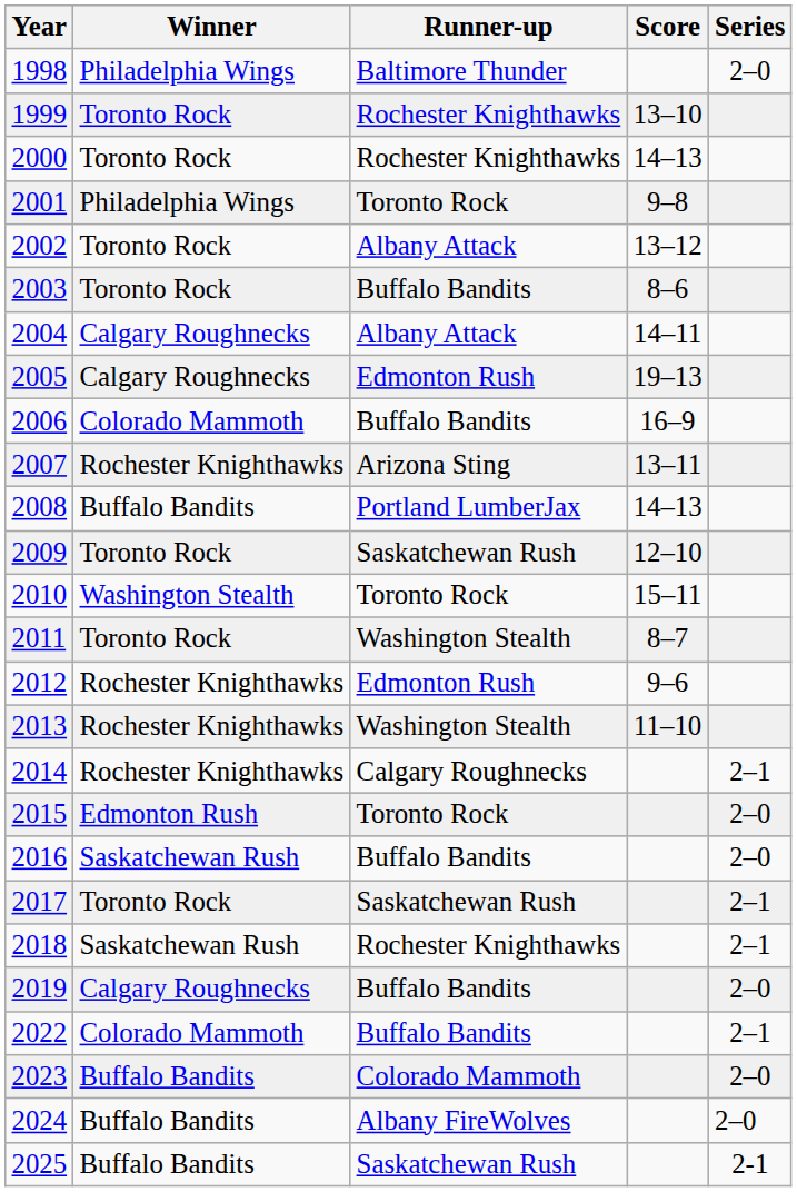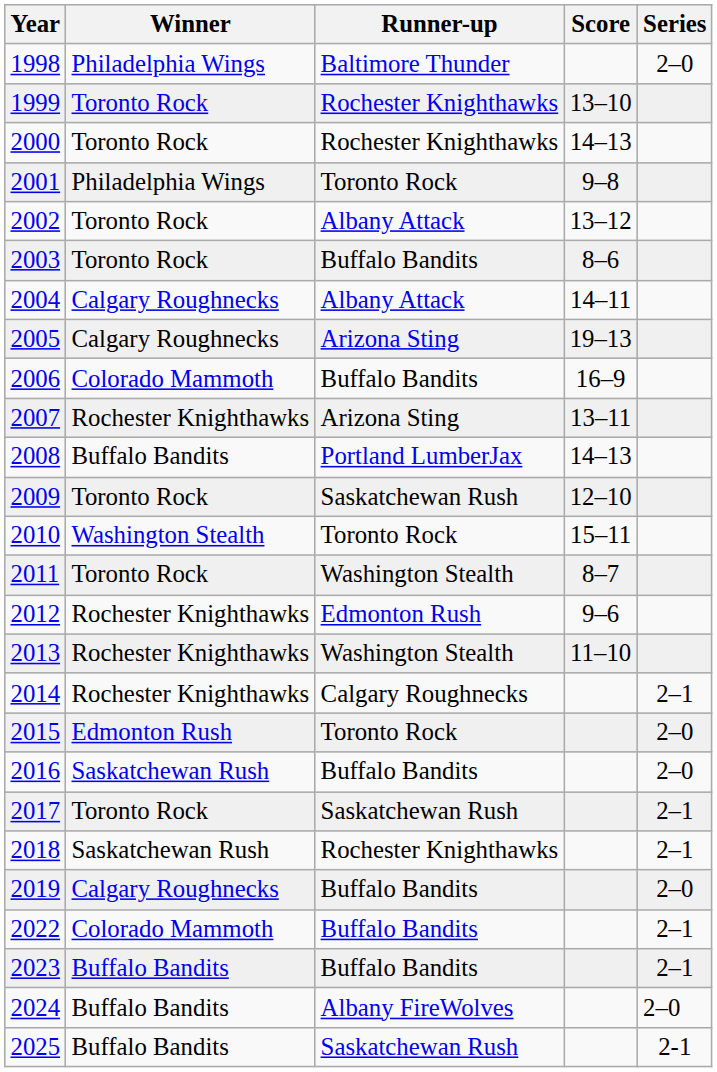2005 | Runner-up: Edmonton Rush -> Arizona Sting
2023 | Runner-up: Colorado Mammoth -> Buffalo Bandits
2023 | Series: 2–0 -> 2–1
